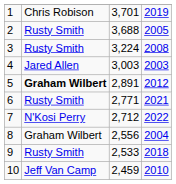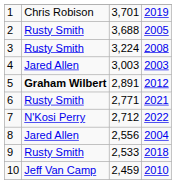8 | column 2: Graham Wilbert -> Jared Allen
